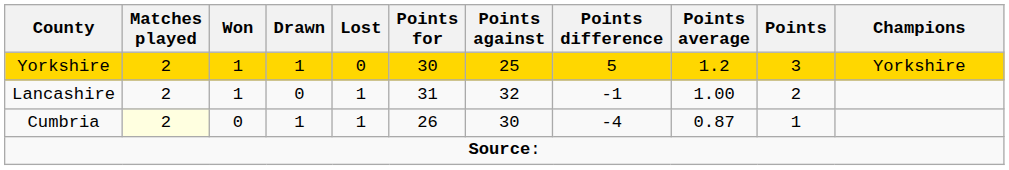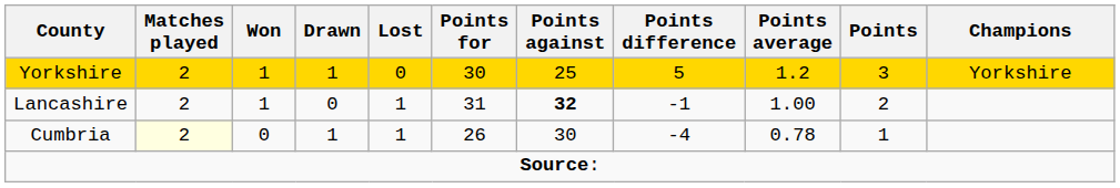Lancashire | Points against: normal -> bold
Cumbria | Points average: 0.87 -> 0.78
